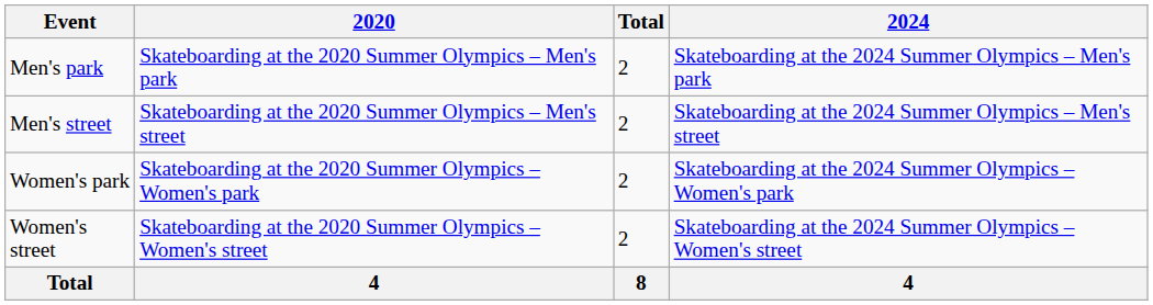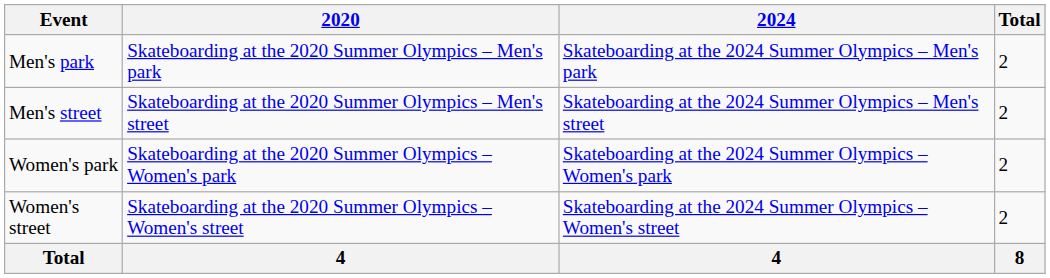columns swapped: 2024 <-> Total
